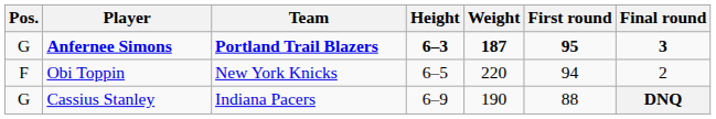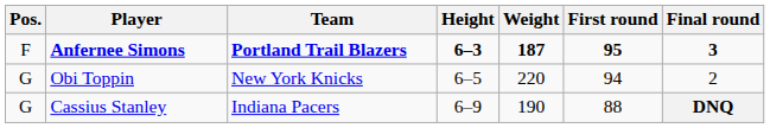Anfernee Simons | Pos.: G -> F
Obi Toppin | Pos.: F -> G
